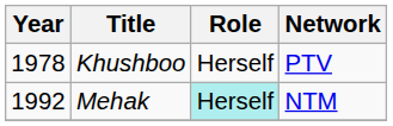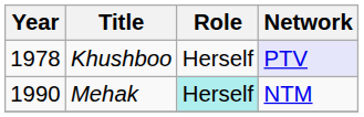Khushboo | Network: no background -> lavender background
Mehak | Year: 1992 -> 1990
